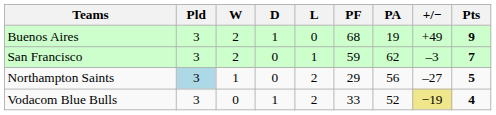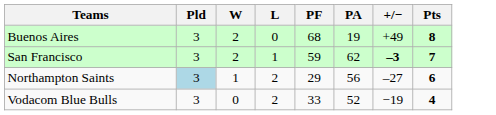- column: D | 1 | 0 | 0 | 1
Buenos Aires | Pts: 9 -> 8
San Francisco | +/−: normal -> bold
Northampton Saints | Pts: 5 -> 6
Vodacom Blue Bulls | +/−: khaki background -> no background
